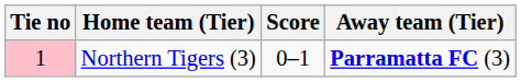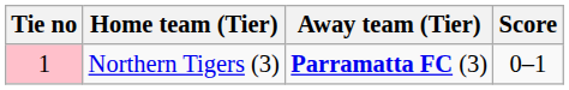columns swapped: Score <-> Away team (Tier)
